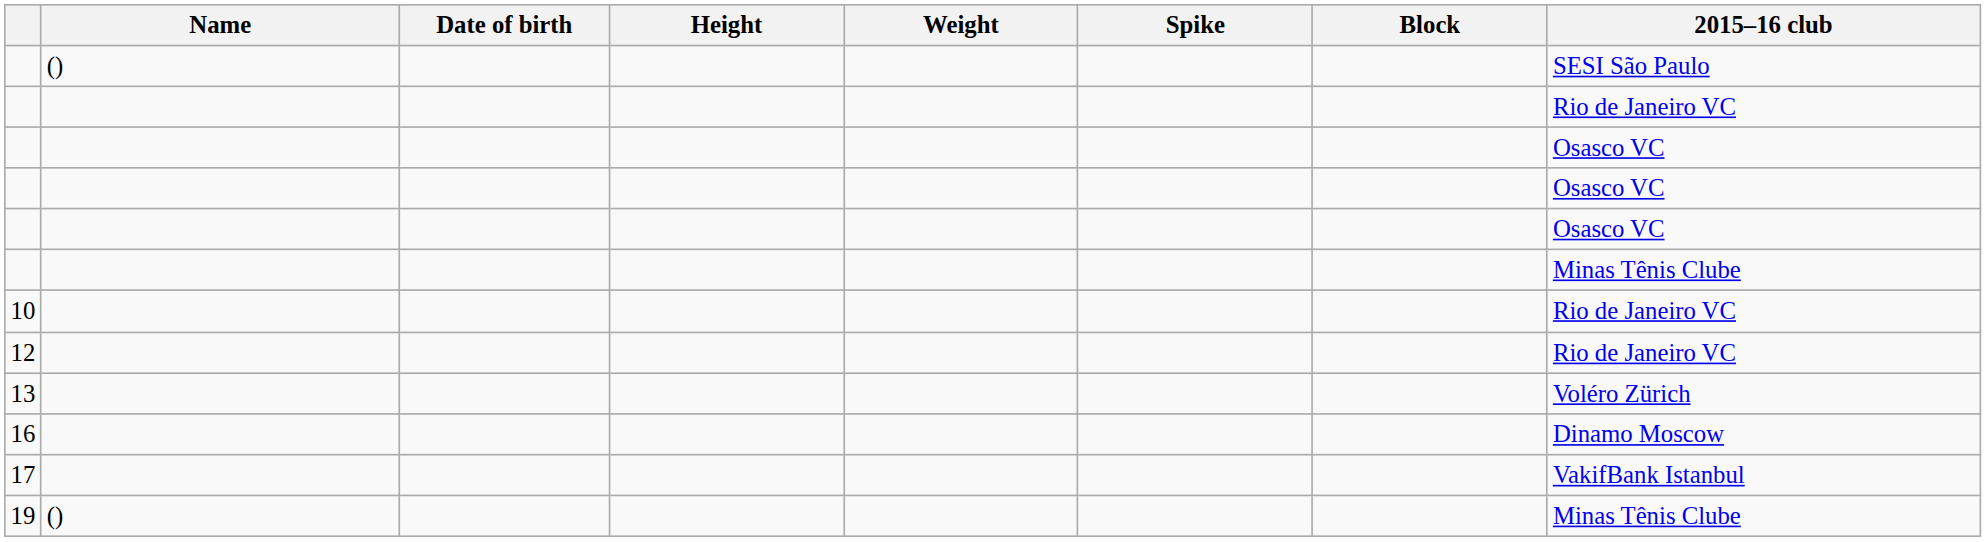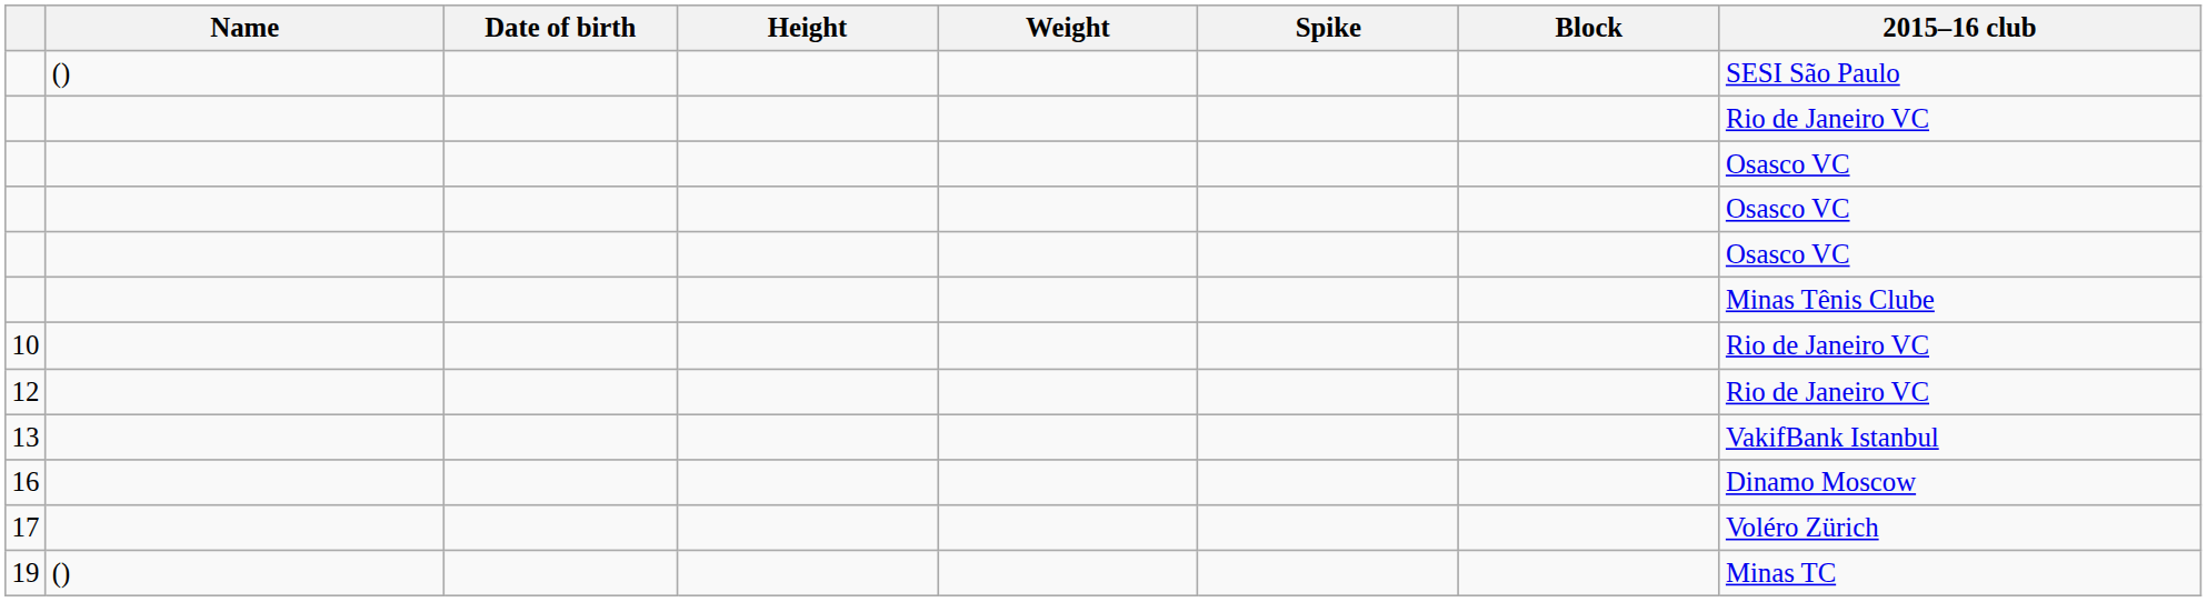13 | 2015–16 club: Voléro Zürich -> VakifBank Istanbul
17 | 2015–16 club: VakifBank Istanbul -> Voléro Zürich
19 | 2015–16 club: Minas Tênis Clube -> Minas TC
